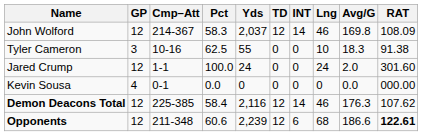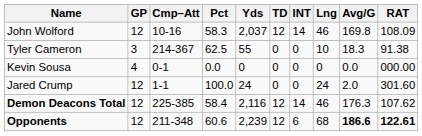John Wolford | Cmp–Att: 214-367 -> 10-16
Tyler Cameron | Cmp–Att: 10-16 -> 214-367
rows swapped: Jared Crump <-> Kevin Sousa
Opponents | Avg/G: normal -> bold
